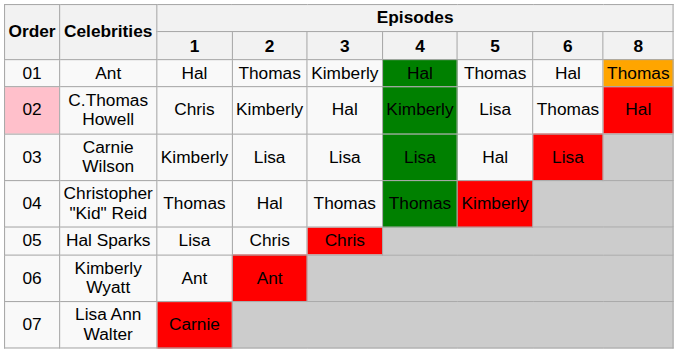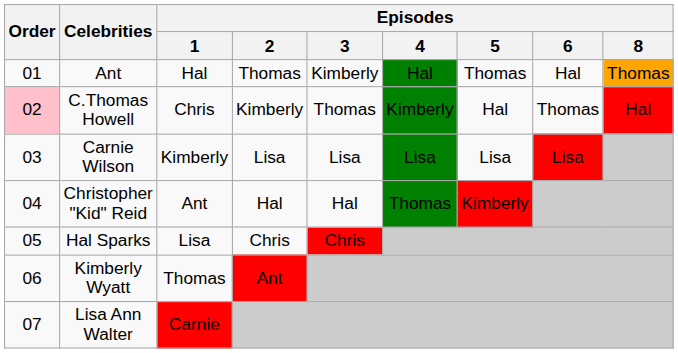C.Thomas Howell | Episodes / 3: Hal -> Thomas
C.Thomas Howell | Episodes / 5: Lisa -> Hal
Carnie Wilson | Episodes / 5: Hal -> Lisa
Christopher "Kid" Reid | Episodes / 1: Thomas -> Ant
Christopher "Kid" Reid | Episodes / 3: Thomas -> Hal
Kimberly Wyatt | Episodes / 1: Ant -> Thomas
